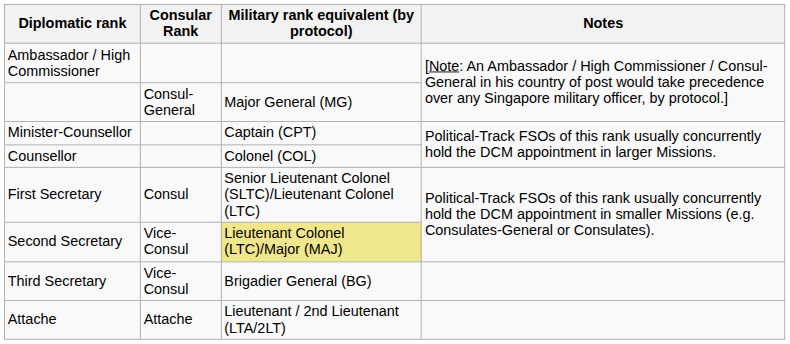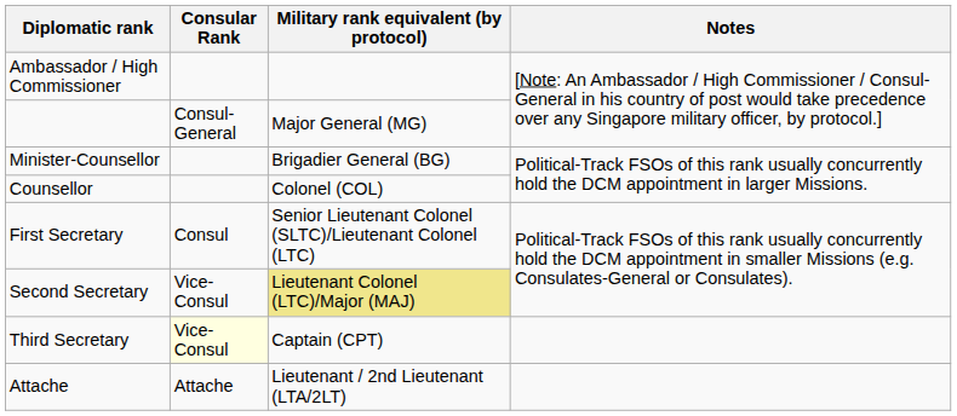Minister-Counsellor | Military rank equivalent (by protocol): Captain (CPT) -> Brigadier General (BG)
Third Secretary | Consular Rank: no background -> lightyellow background
Third Secretary | Military rank equivalent (by protocol): Brigadier General (BG) -> Captain (CPT)
